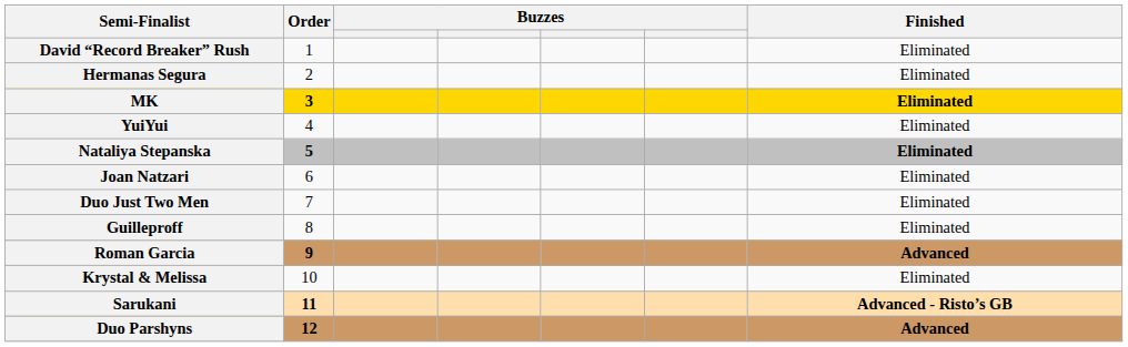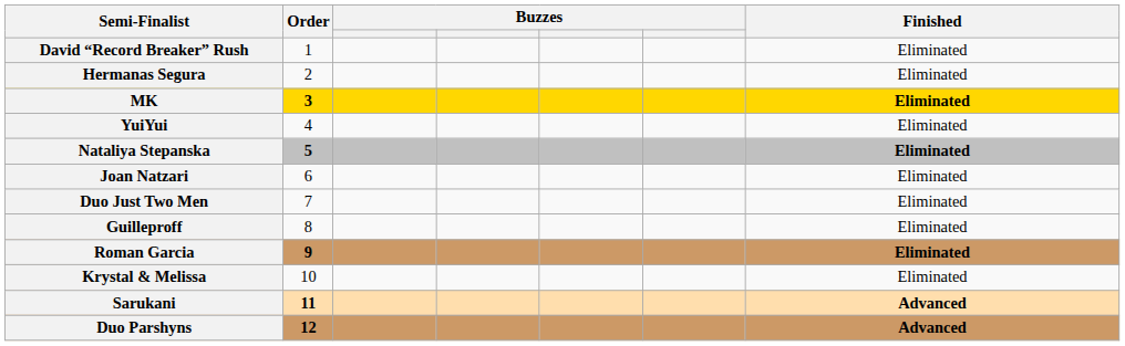Roman Garcia | Finished: Advanced -> Eliminated
Sarukani | Finished: Advanced - Risto’s GB -> Advanced
